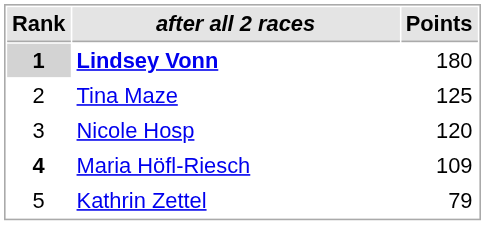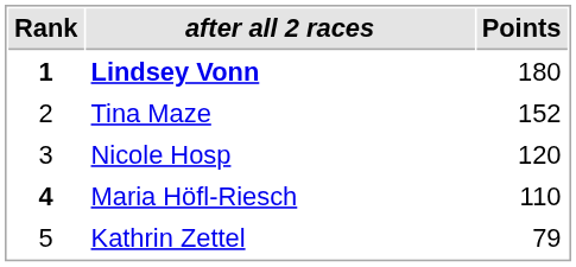Lindsey Vonn | Rank: lightgrey background -> no background
Tina Maze | Points: 125 -> 152
Maria Höfl-Riesch | Points: 109 -> 110
